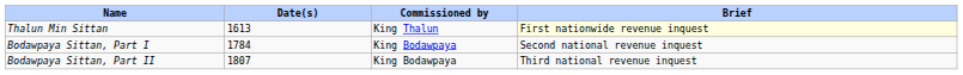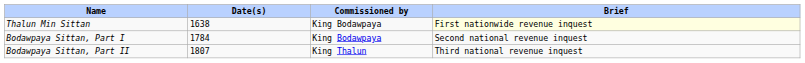Thalun Min Sittan | Date(s): 1613 -> 1638
Thalun Min Sittan | Commissioned by: King Thalun -> King Bodawpaya
Bodawpaya Sittan, Part II | Commissioned by: King Bodawpaya -> King Thalun
